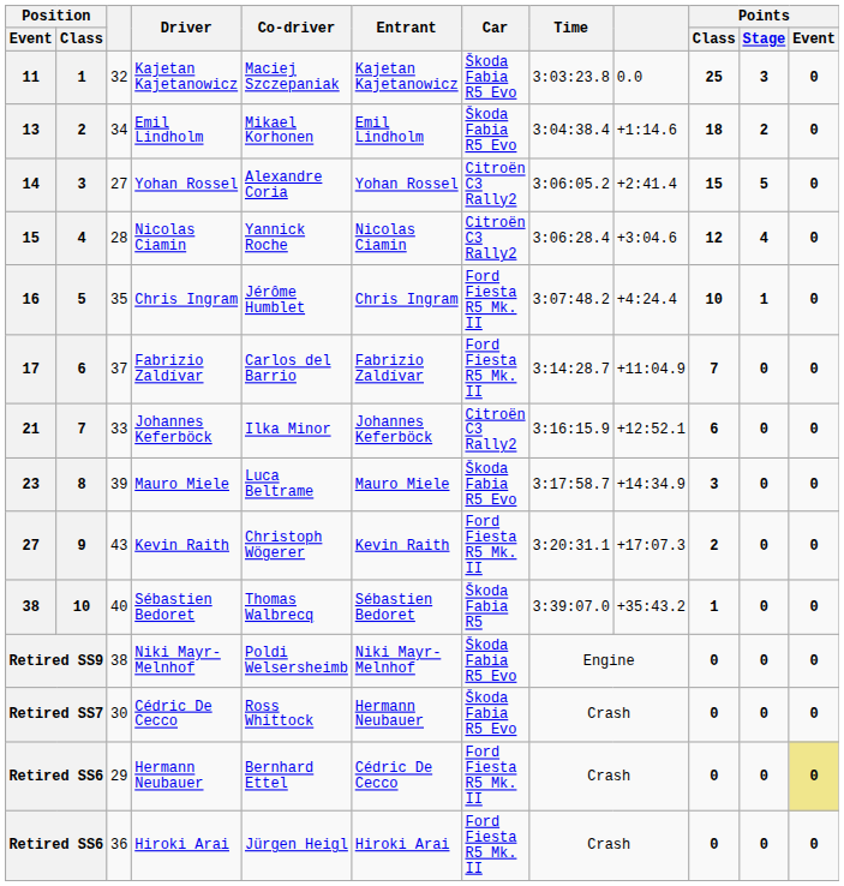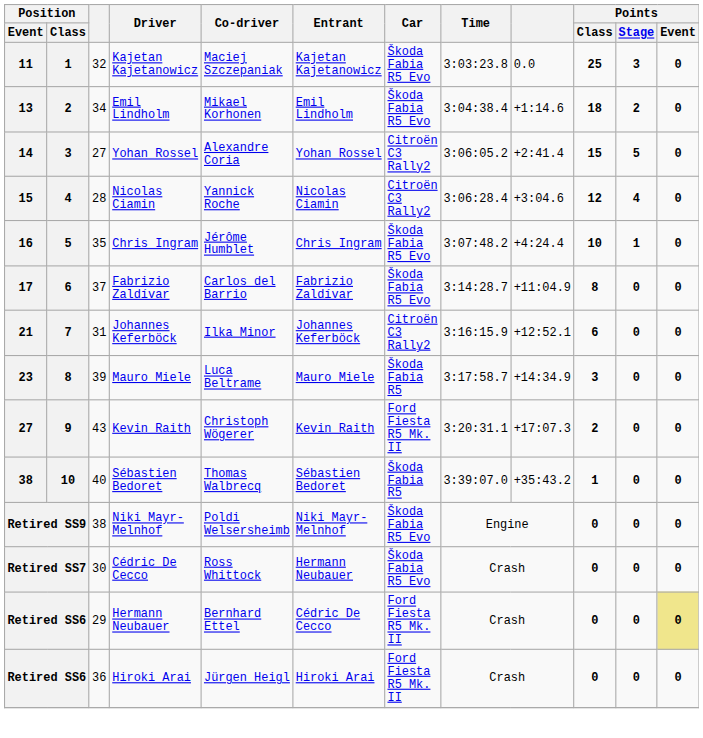16 | Car: Ford Fiesta R5 Mk. II -> Škoda Fabia R5 Evo
17 | Car: Ford Fiesta R5 Mk. II -> Škoda Fabia R5 Evo
17 | Points / Class: 7 -> 8
21 | column 3: 33 -> 31
23 | Car: Škoda Fabia R5 Evo -> Škoda Fabia R5
